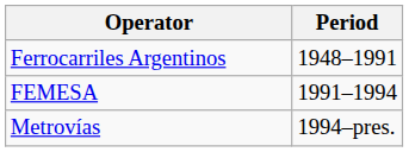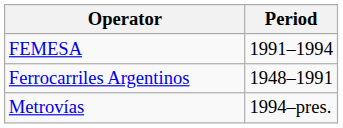rows swapped: Ferrocarriles Argentinos <-> FEMESA
